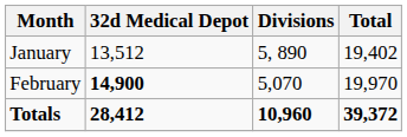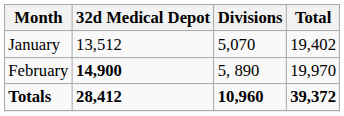January | Divisions: 5, 890 -> 5,070
February | Divisions: 5,070 -> 5, 890
